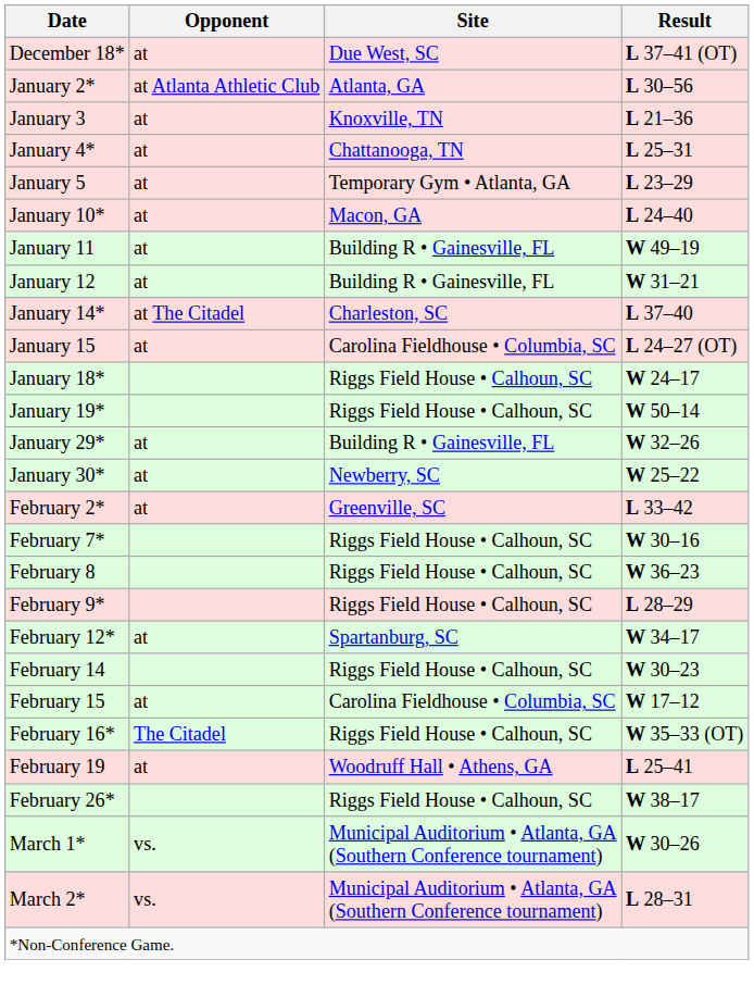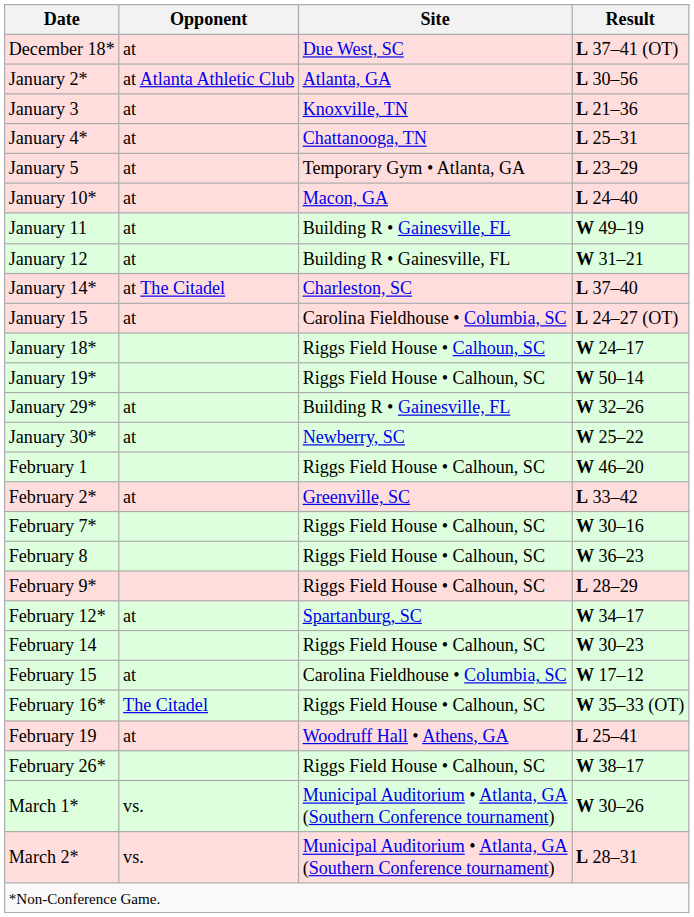+ row: February 1 | Riggs Field House • Calhoun, SC | W 46–20
